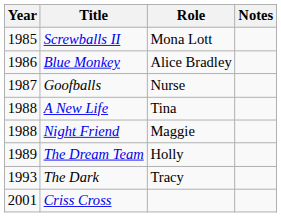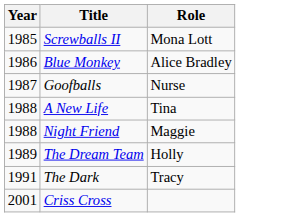- column: Notes
The Dark | Year: 1993 -> 1991
